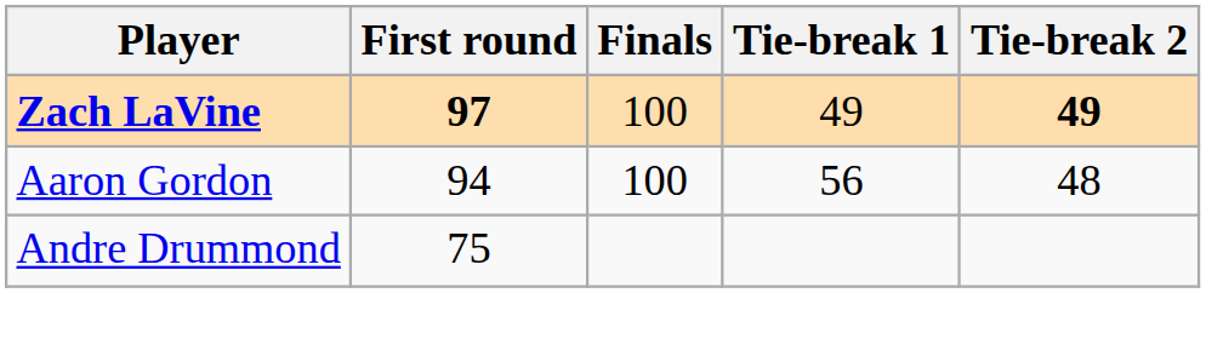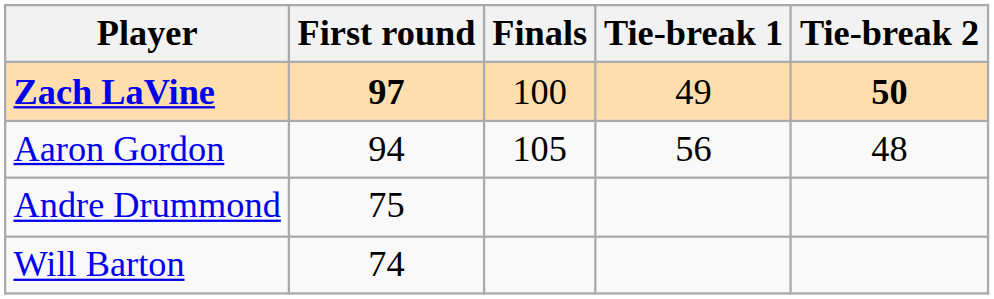Zach LaVine | Tie-break 2: 49 -> 50
Aaron Gordon | Finals: 100 -> 105
+ row: Will Barton | 74
